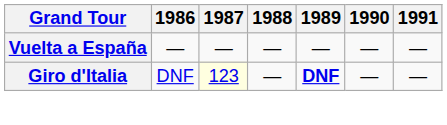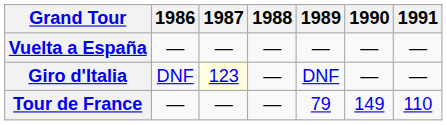Giro d'Italia | 1989: bold -> normal
+ row: Tour de France | — | — | — | 79 | 149 | 110
